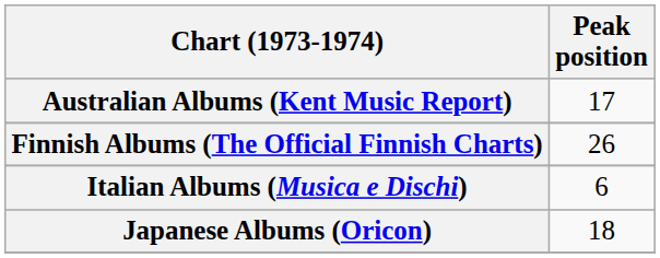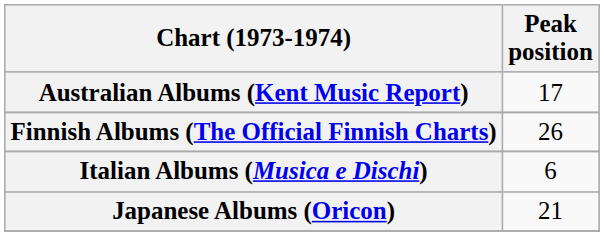Japanese Albums (Oricon) | Peak position: 18 -> 21
